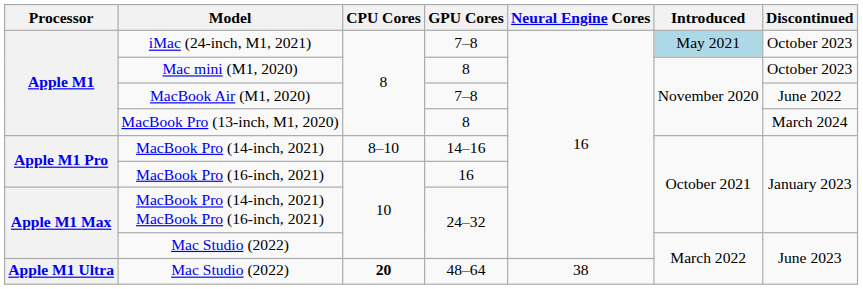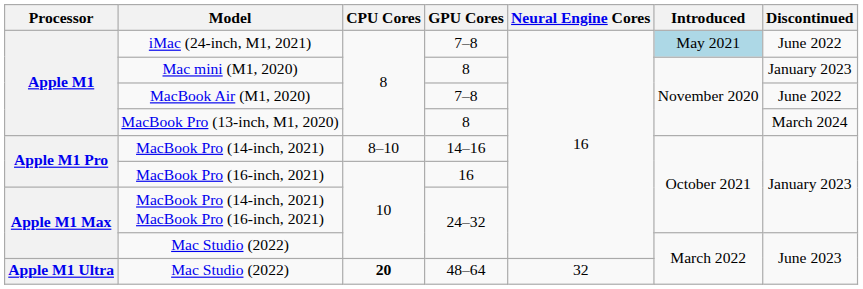iMac (24-inch, M1, 2021) | Discontinued: October 2023 -> June 2022
Mac mini (M1, 2020) | Discontinued: October 2023 -> January 2023
Mac Studio (2022) / 48–64 | Neural Engine Cores: 38 -> 32
